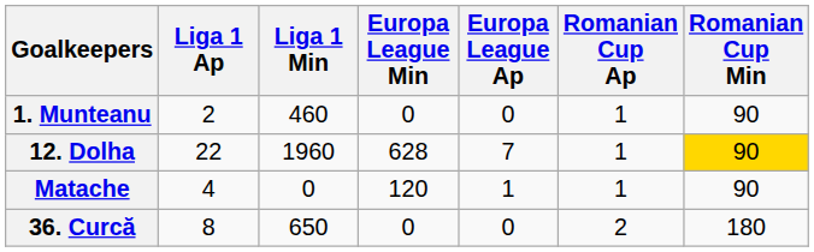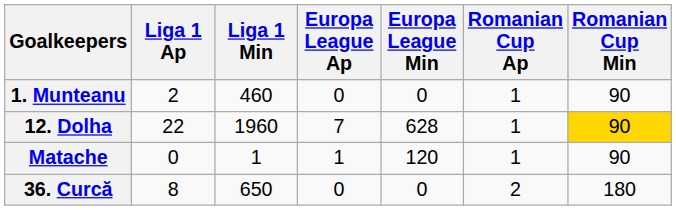columns swapped: Europa League Ap <-> Europa League Min
Matache | Liga 1 Ap: 4 -> 0
Matache | Liga 1 Min: 0 -> 1
